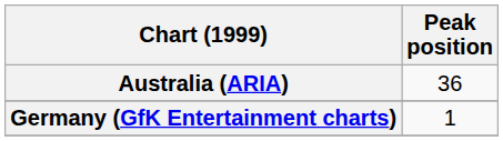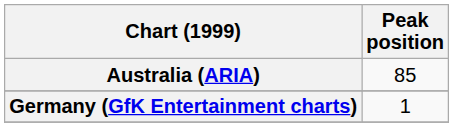Australia (ARIA) | Peak position: 36 -> 85
